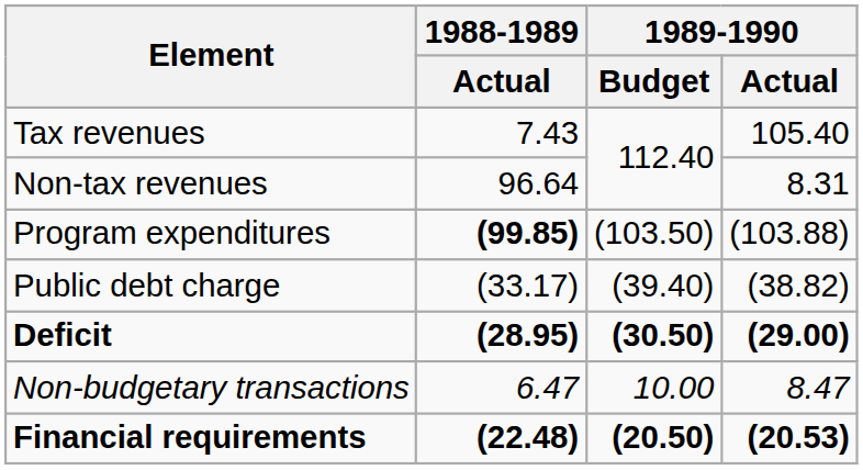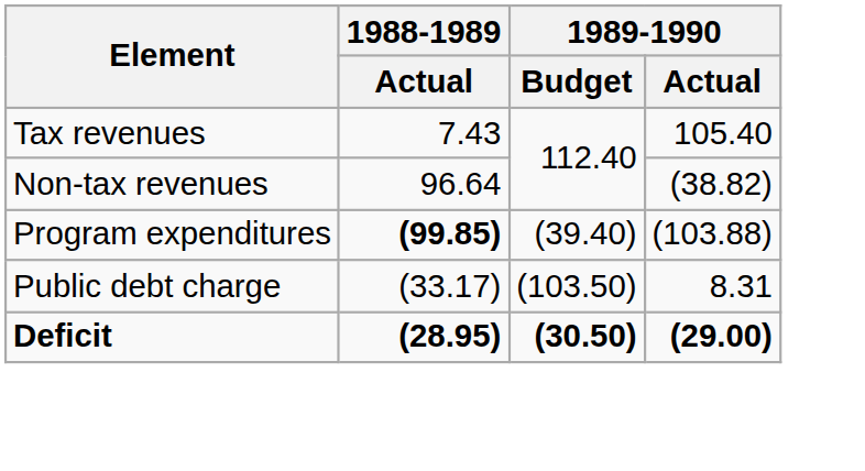Non-tax revenues | 1989-1990 / Actual: 8.31 -> (38.82)
Program expenditures | 1989-1990 / Budget: (103.50) -> (39.40)
Public debt charge | 1989-1990 / Budget: (39.40) -> (103.50)
Public debt charge | 1989-1990 / Actual: (38.82) -> 8.31
- row: Non-budgetary transactions | 6.47 | 10.00 | 8.47
- row: Financial requirements | (22.48) | (20.50) | (20.53)
